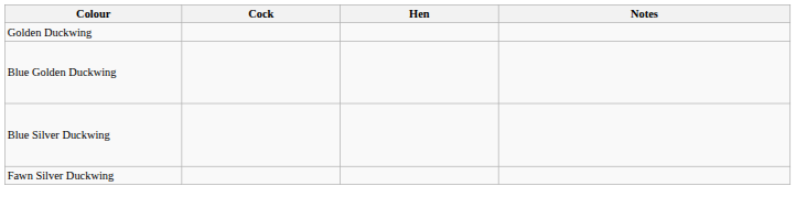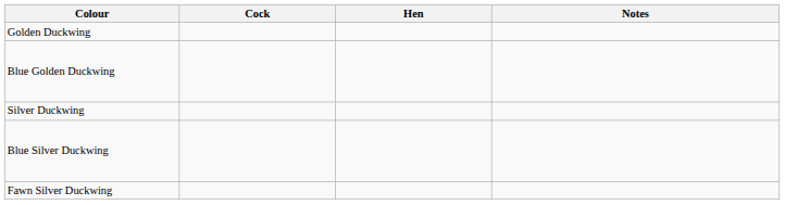+ row: Silver Duckwing
